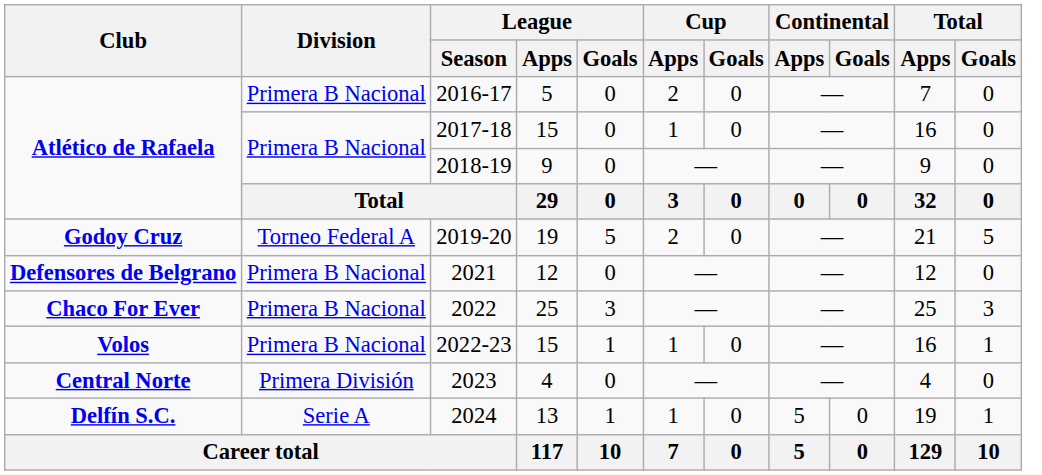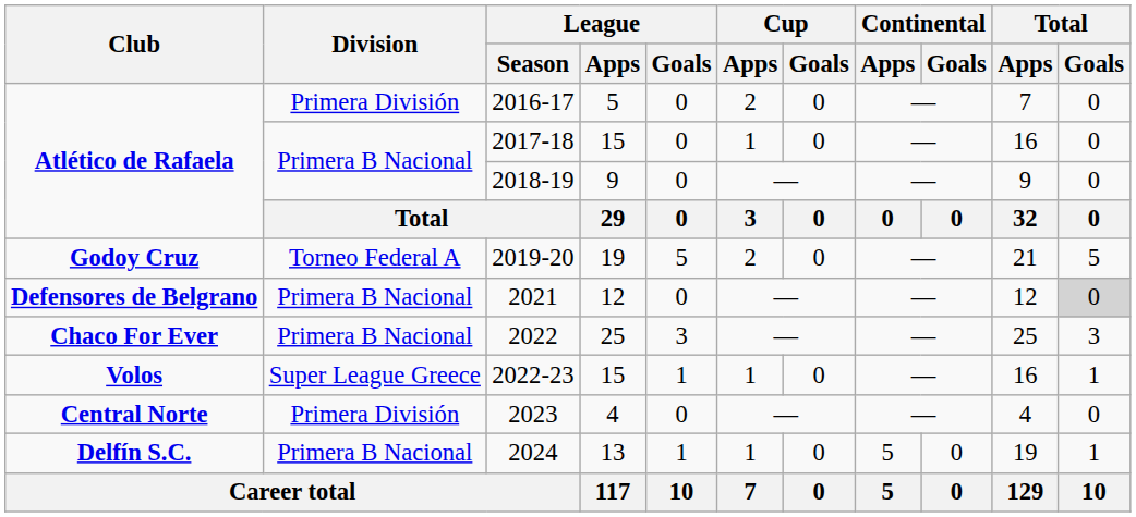2016-17 | Division: Primera B Nacional -> Primera División
2021 | Total / Goals: no background -> lightgrey background
2022-23 | Division: Primera B Nacional -> Super League Greece
2024 | Division: Serie A -> Primera B Nacional
